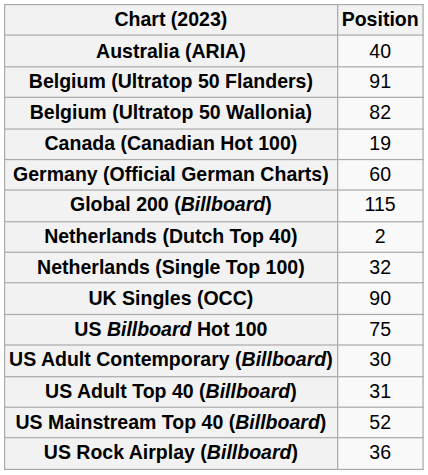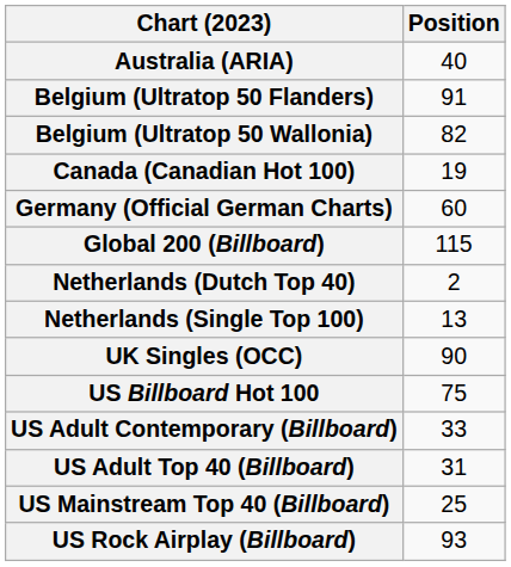Netherlands (Single Top 100) | Position: 32 -> 13
US Adult Contemporary (Billboard) | Position: 30 -> 33
US Mainstream Top 40 (Billboard) | Position: 52 -> 25
US Rock Airplay (Billboard) | Position: 36 -> 93
